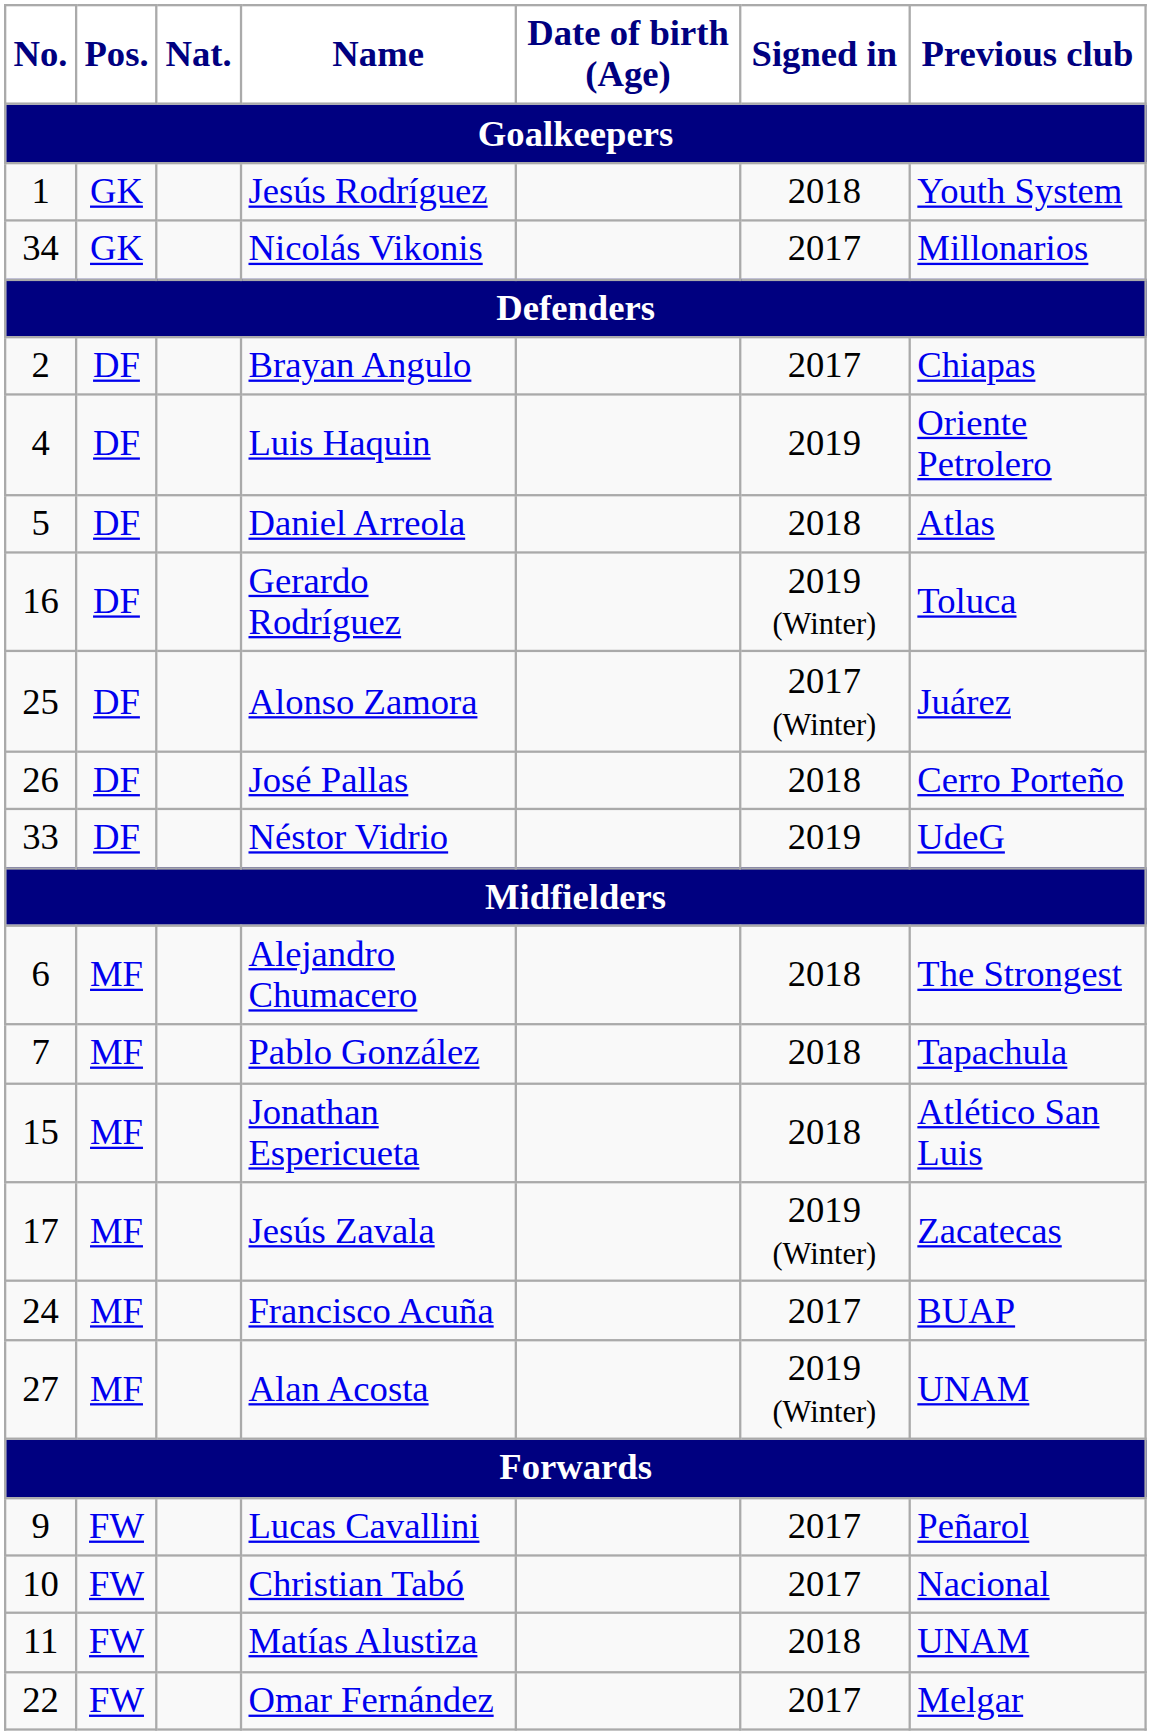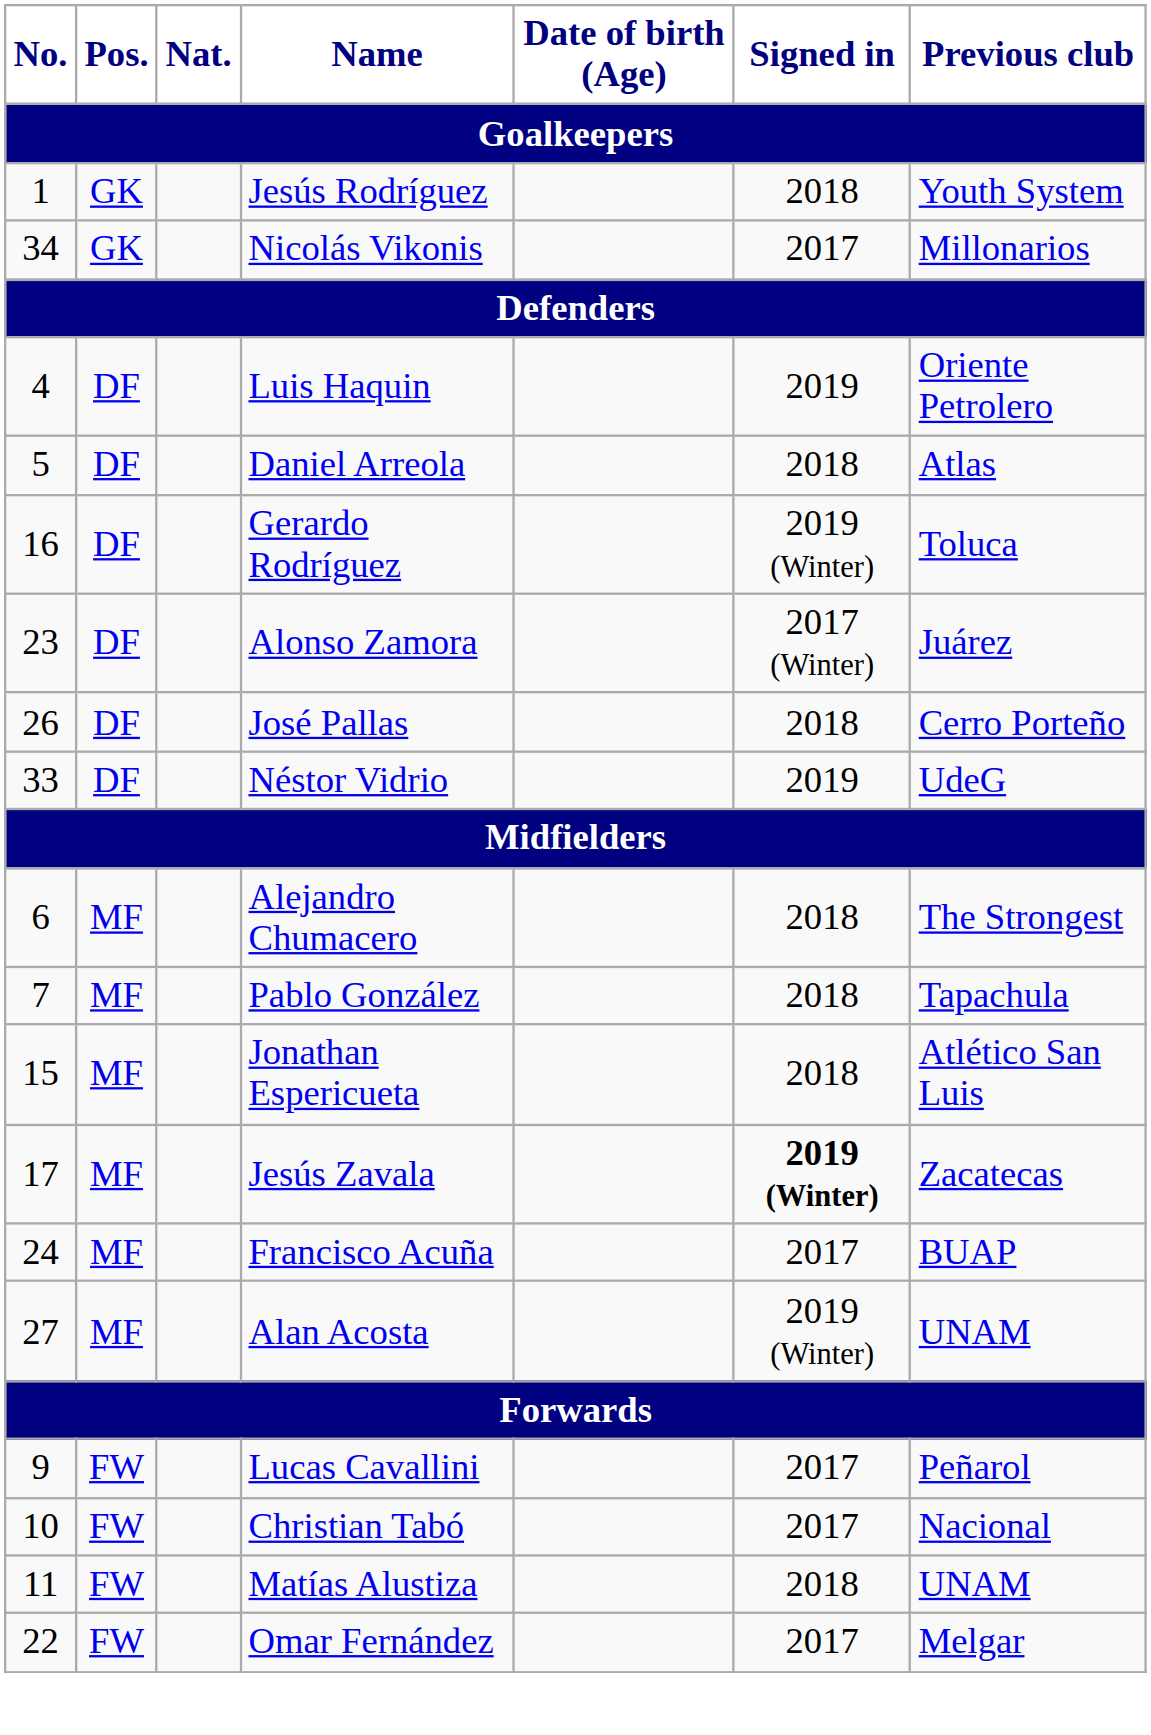- row: 2 | DF | Brayan Angulo | 2017 | Chiapas
Alonso Zamora | No.: 25 -> 23
Jesús Zavala | Signed in: normal -> bold
